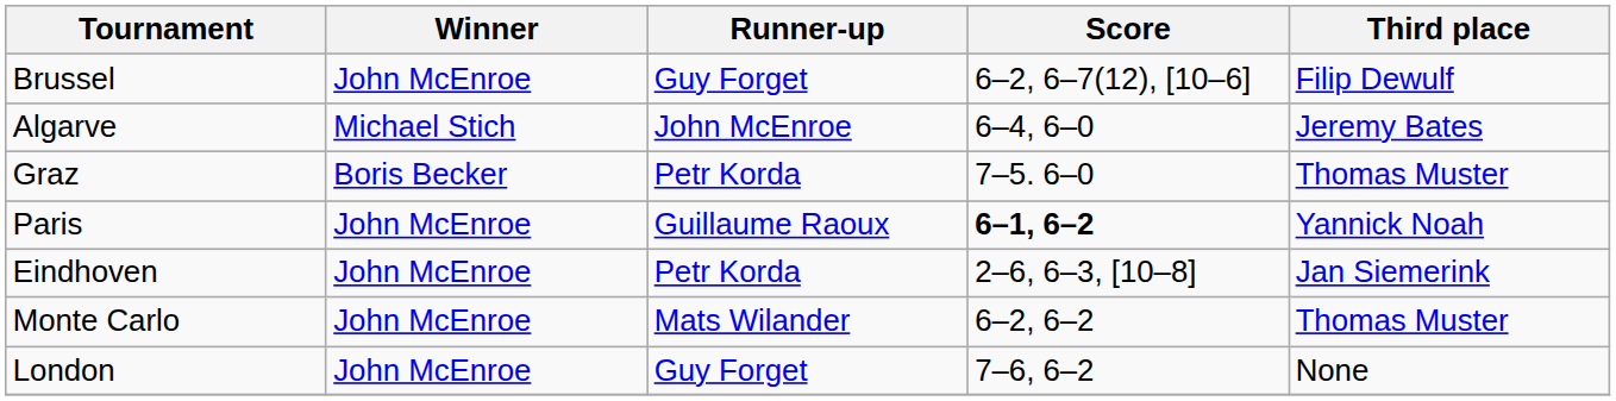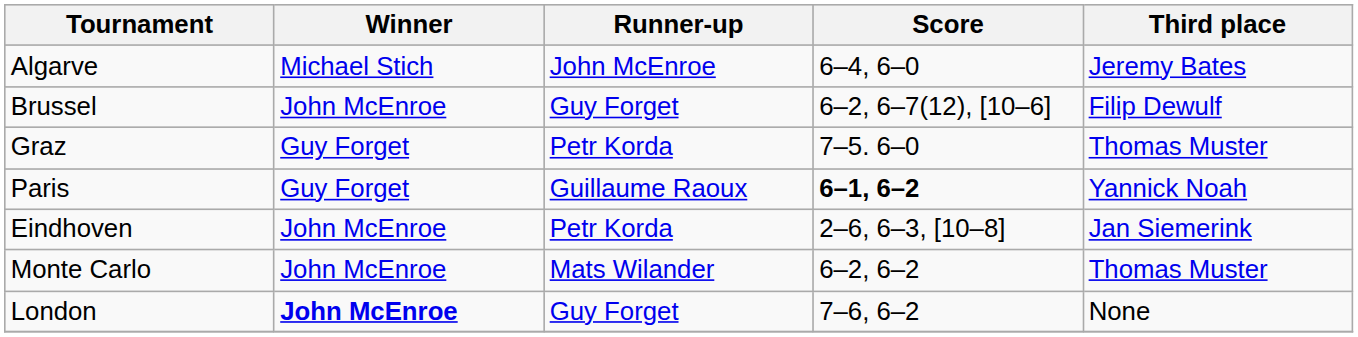rows swapped: Brussel <-> Algarve
Graz | Winner: Boris Becker -> Guy Forget
Paris | Winner: John McEnroe -> Guy Forget
London | Winner: normal -> bold
